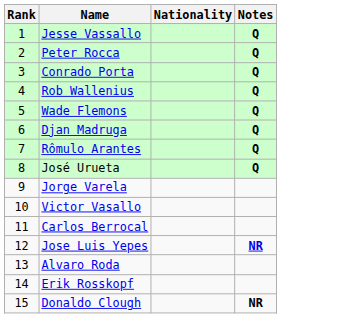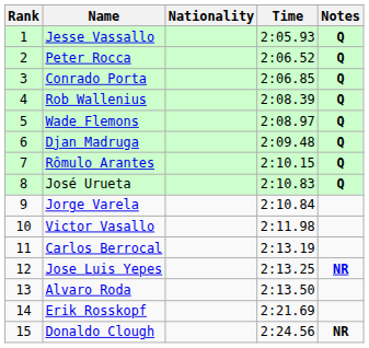+ column: Time | 2:05.93 | 2:06.52 | 2:06.85 | 2:08.39 | 2:08.97 | 2:09.48 | 2:10.15 | 2:10.83 | 2:10.84 | 2:11.98 | 2:13.19 | 2:13.25 | 2:13.50 | 2:21.69 | 2:24.56
